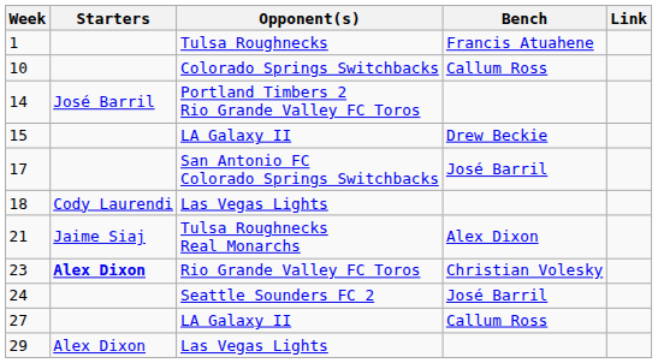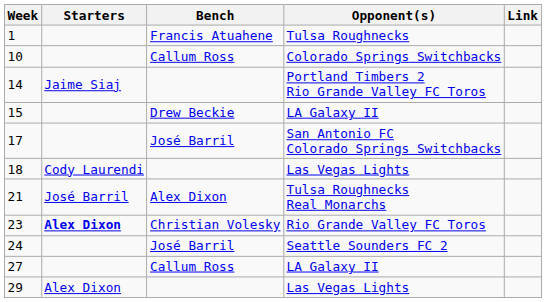columns swapped: Bench <-> Opponent(s)
14 | Starters: José Barril -> Jaime Siaj
21 | Starters: Jaime Siaj -> José Barril
